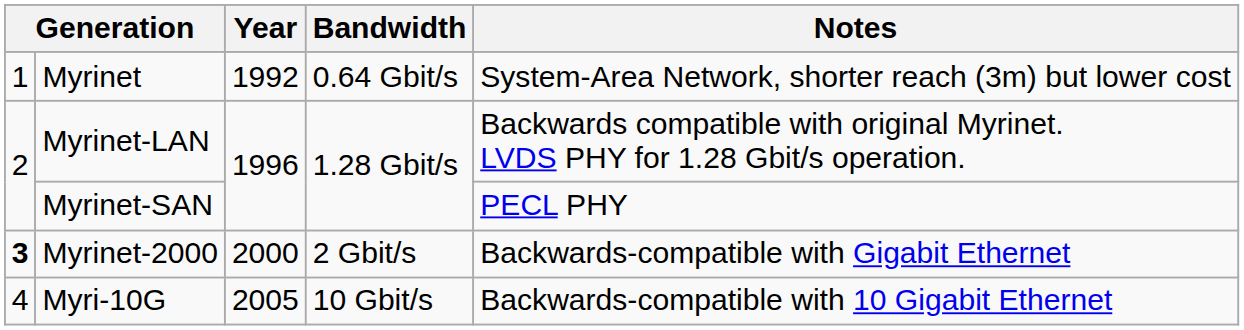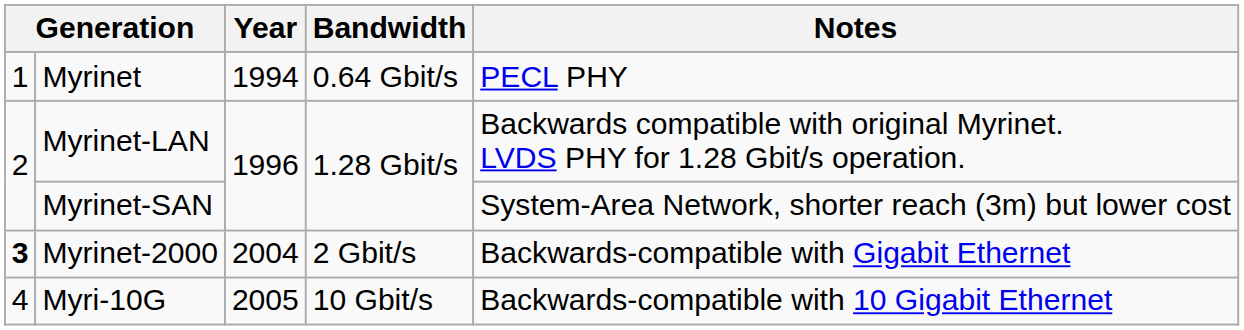Myrinet | Year: 1992 -> 1994
Myrinet | Notes: System-Area Network, shorter reach (3m) but lower cost -> PECL PHY
Myrinet-SAN | Notes: PECL PHY -> System-Area Network, shorter reach (3m) but lower cost
Myrinet-2000 | Year: 2000 -> 2004
